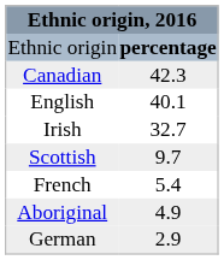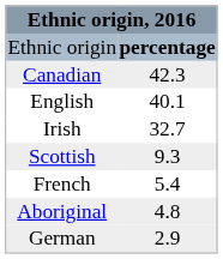Scottish | column 2: 9.7 -> 9.3
Aboriginal | column 2: 4.9 -> 4.8
